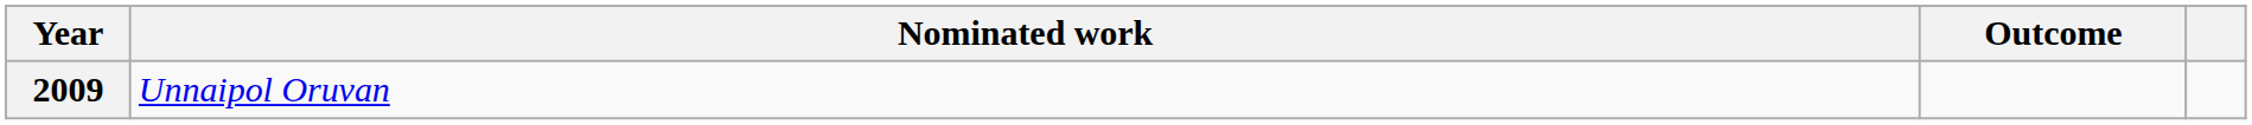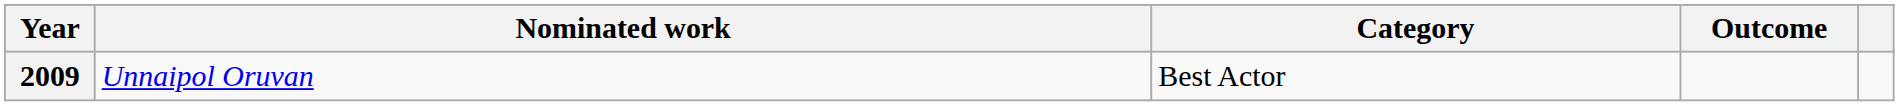+ column: Category | Best Actor
